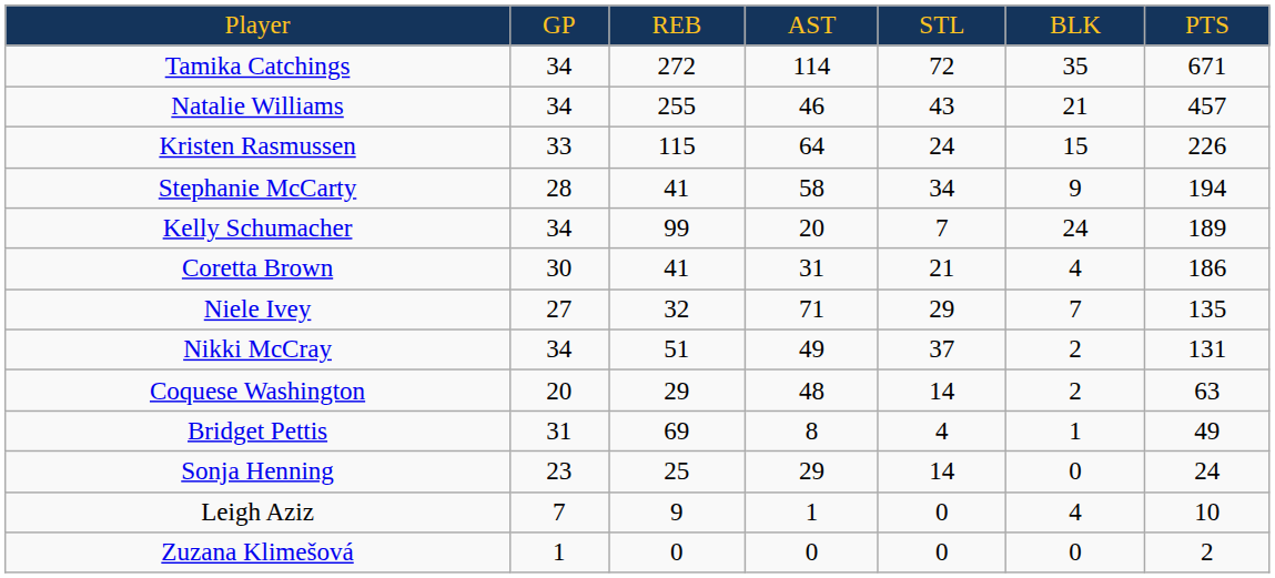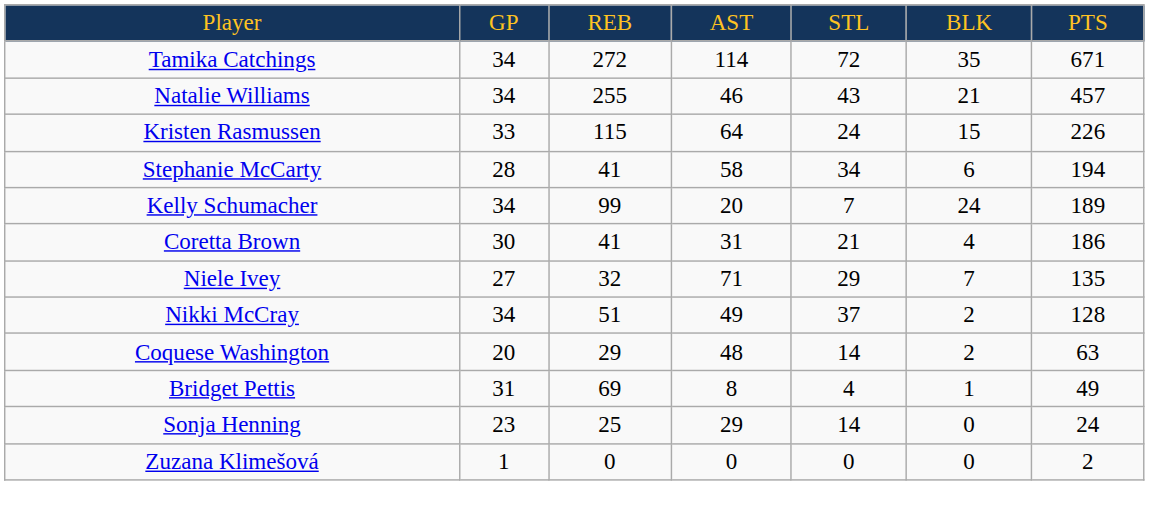Stephanie McCarty | column 6: 9 -> 6
Nikki McCray | column 7: 131 -> 128
- row: Leigh Aziz | 7 | 9 | 1 | 0 | 4 | 10
